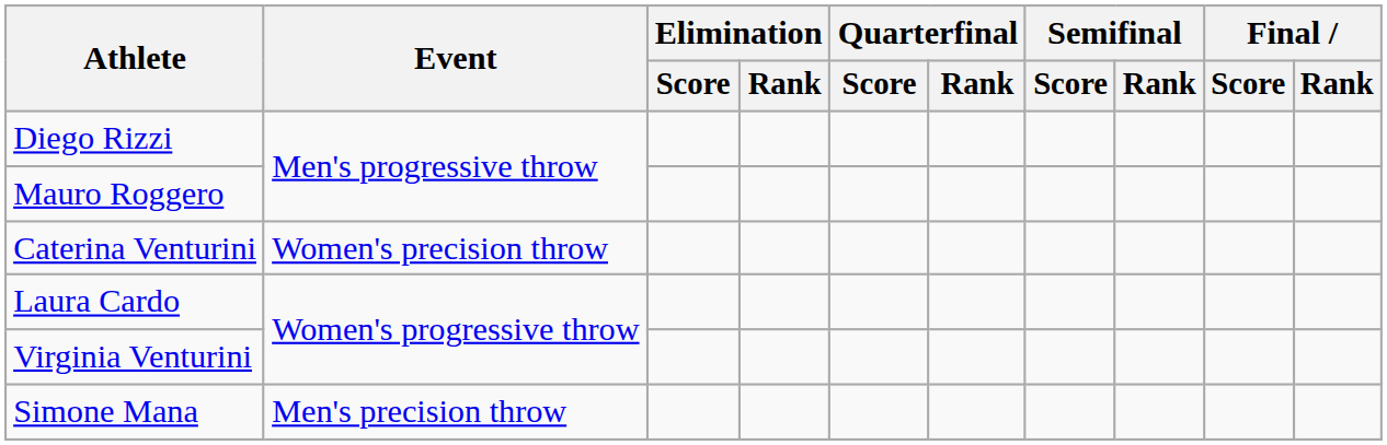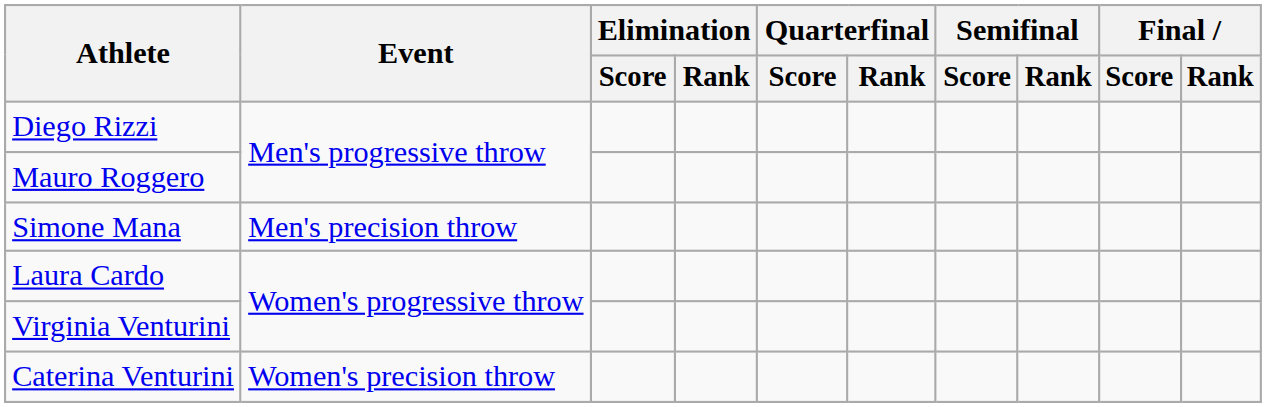rows swapped: Simone Mana <-> Caterina Venturini
